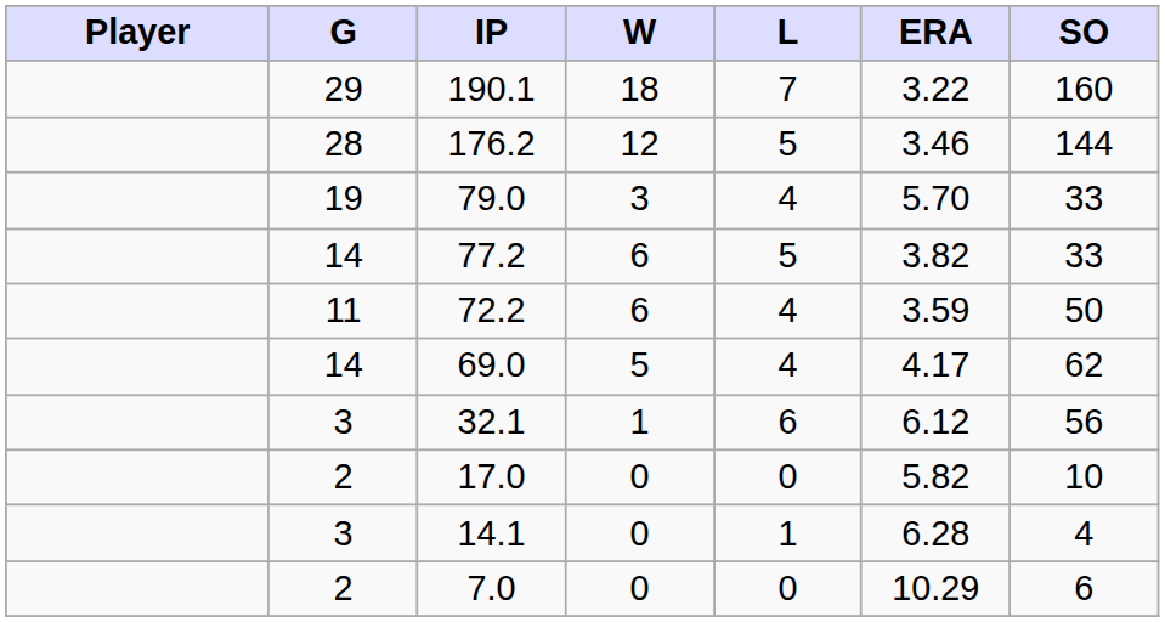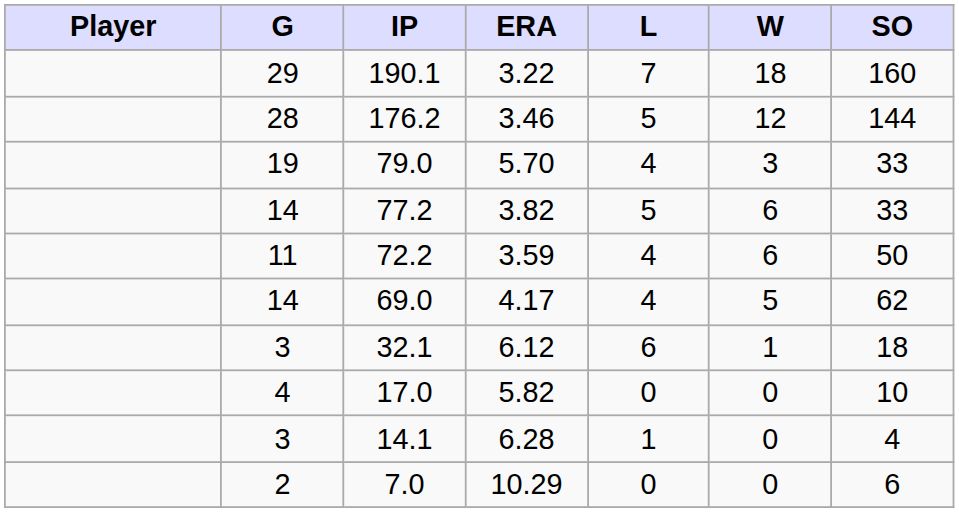columns swapped: W <-> ERA
32.1 | SO: 56 -> 18
17.0 | G: 2 -> 4
